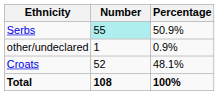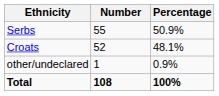Serbs | Number: paleturquoise background -> no background
rows swapped: Croats <-> other/undeclared
